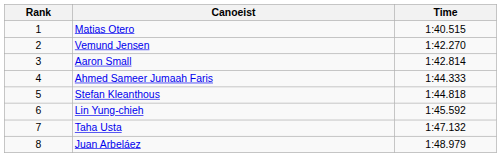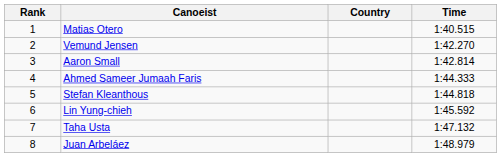+ column: Country
